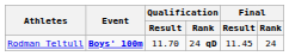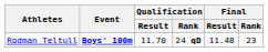Rodman Teltull | Final / Result: 11.45 -> 11.48
Rodman Teltull | Final / Rank: 24 -> 23
